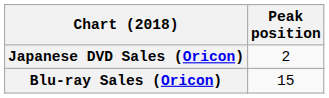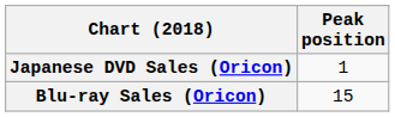Japanese DVD Sales (Oricon) | Peak position: 2 -> 1
